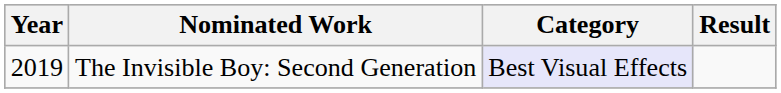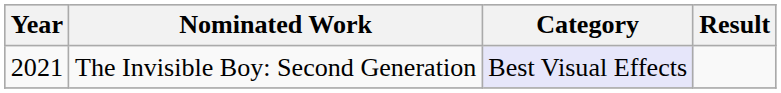The Invisible Boy: Second Generation | Year: 2019 -> 2021
